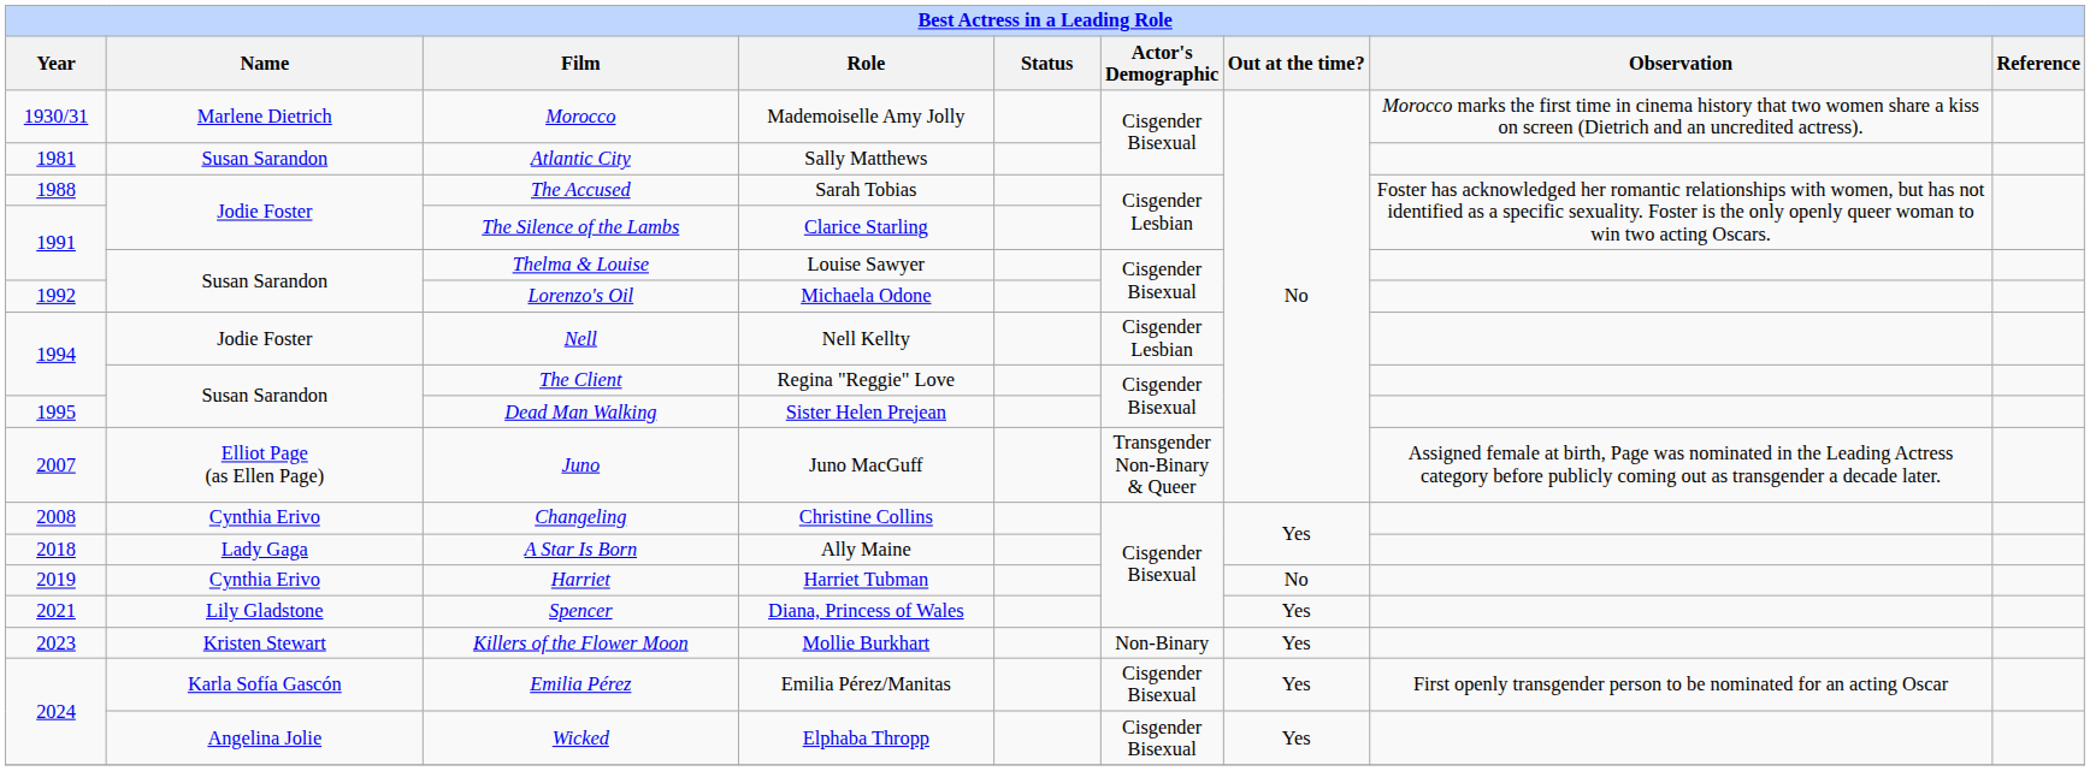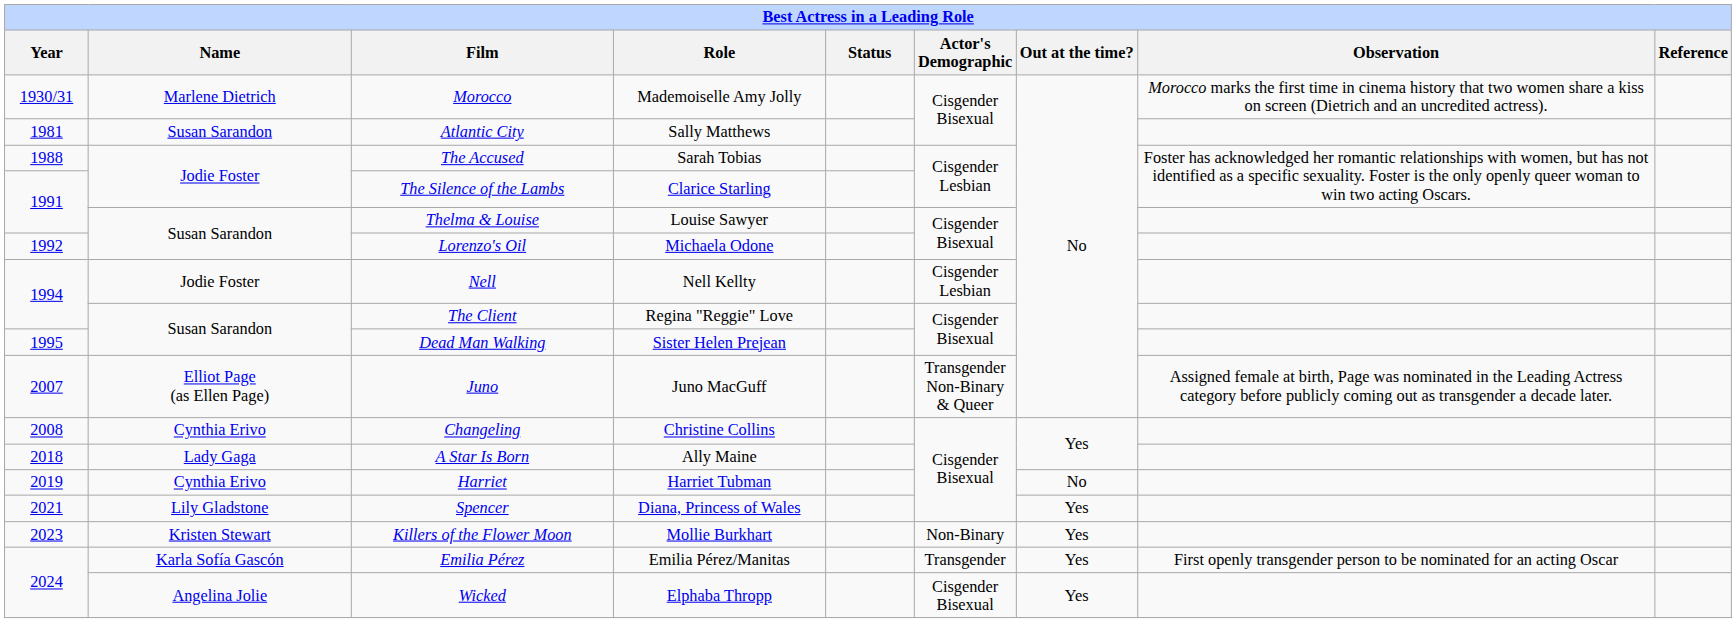Emilia Pérez | Actor's Demographic: Cisgender Bisexual -> Transgender
